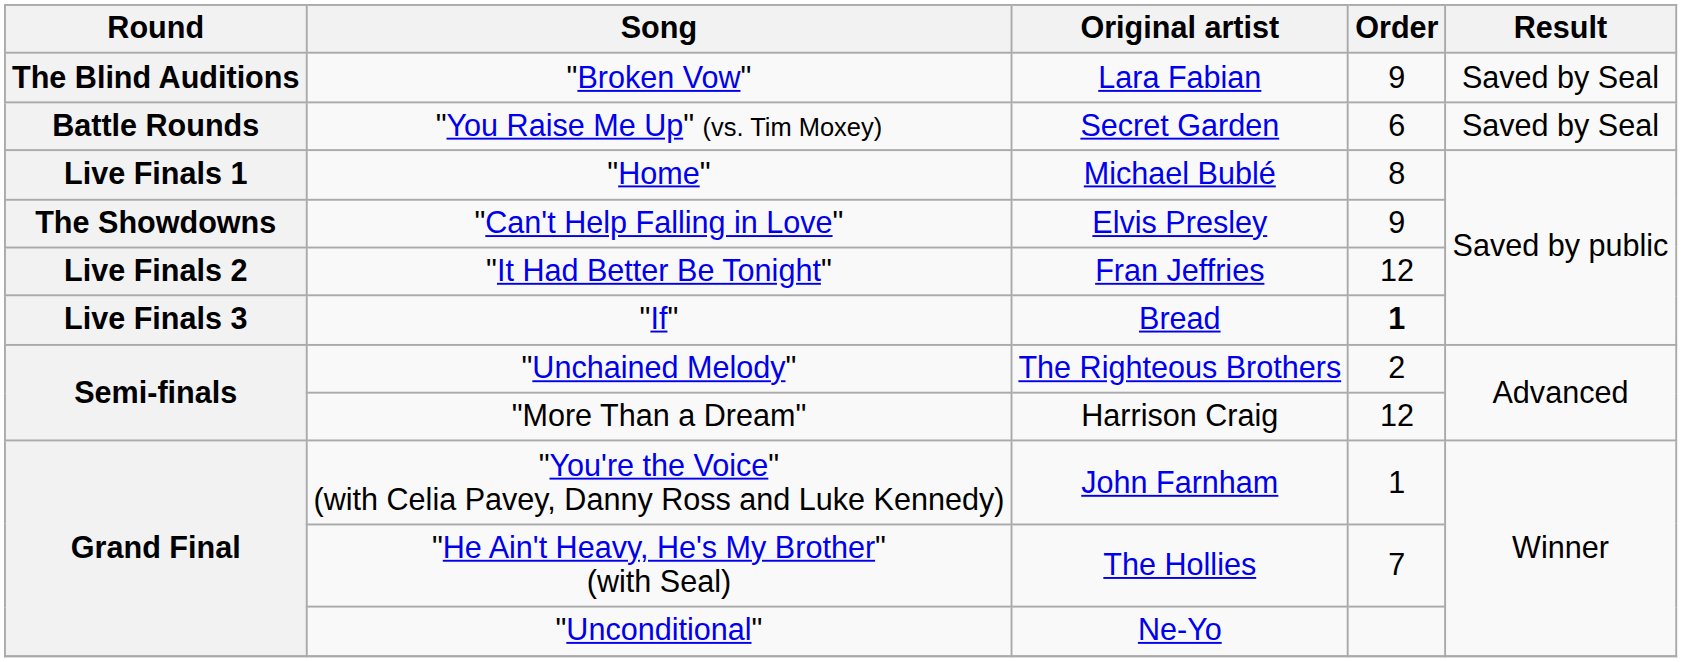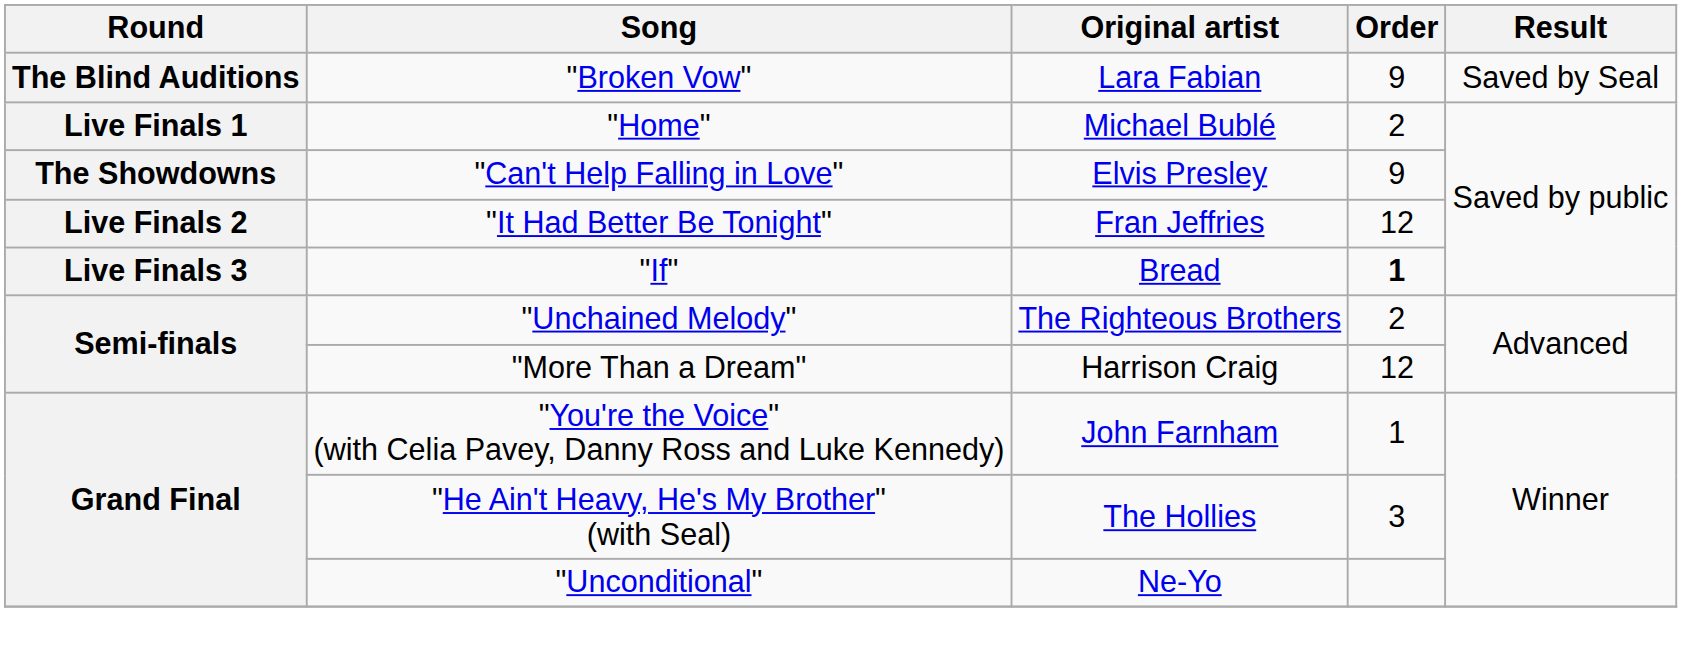- row: Battle Rounds | "You Raise Me Up" (vs. Tim Moxey) | Secret Garden | 6 | Saved by Seal
"Home" | Order: 8 -> 2
"He Ain't Heavy, He's My Brother" (with Seal) | Order: 7 -> 3
